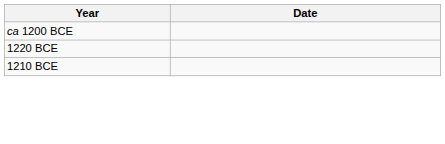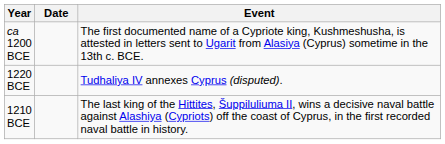+ column: Event | The first documented name of a Cypriote king, Kushmeshusha, is attested in letters sent to Ugarit from Alasiya (Cyprus) sometime in the 13th c. BCE. | Tudhaliya IV annexes Cyprus (disputed). | The last king of the Hittites, Šuppiluliuma II, wins a decisive naval battle against Alashiya (Cypriots) off the coast of Cyprus, in the first recorded naval battle in history.
